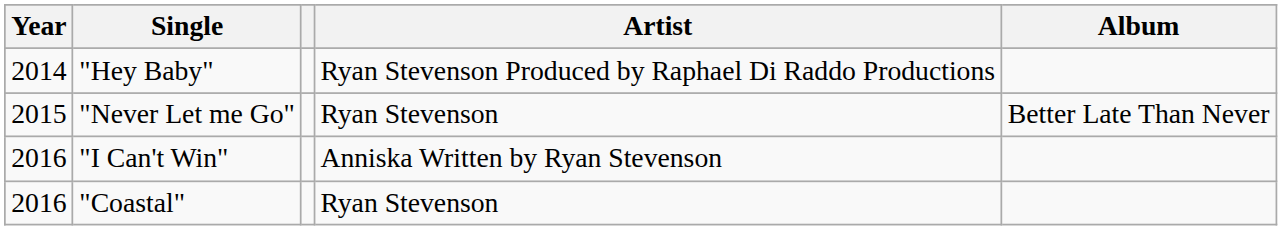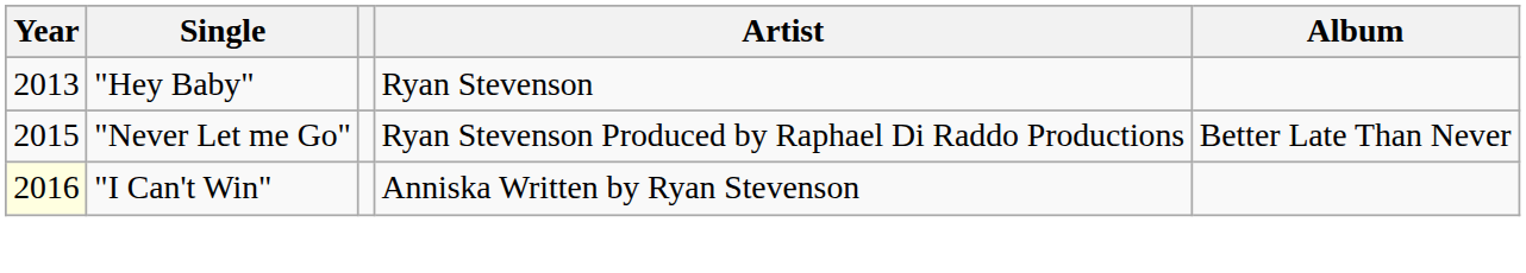"Hey Baby" | Year: 2014 -> 2013
"Hey Baby" | Artist: Ryan Stevenson Produced by Raphael Di Raddo Productions -> Ryan Stevenson
"Never Let me Go" | Artist: Ryan Stevenson -> Ryan Stevenson Produced by Raphael Di Raddo Productions
"I Can't Win" | Year: no background -> lightyellow background
- row: 2016 | "Coastal" | Ryan Stevenson
